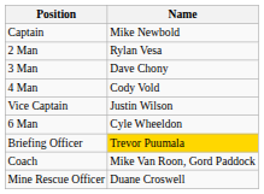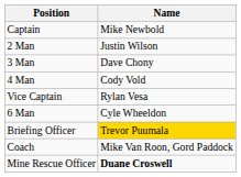2 Man | Name: Rylan Vesa -> Justin Wilson
Vice Captain | Name: Justin Wilson -> Rylan Vesa
Mine Rescue Officer | Name: normal -> bold
